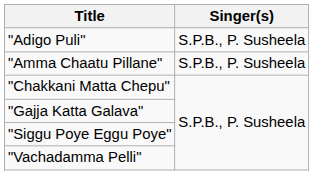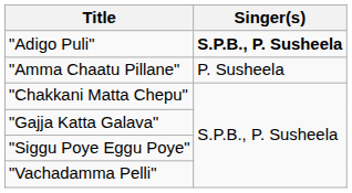"Adigo Puli" | Singer(s): normal -> bold
"Amma Chaatu Pillane" | Singer(s): S.P.B., P. Susheela -> P. Susheela
